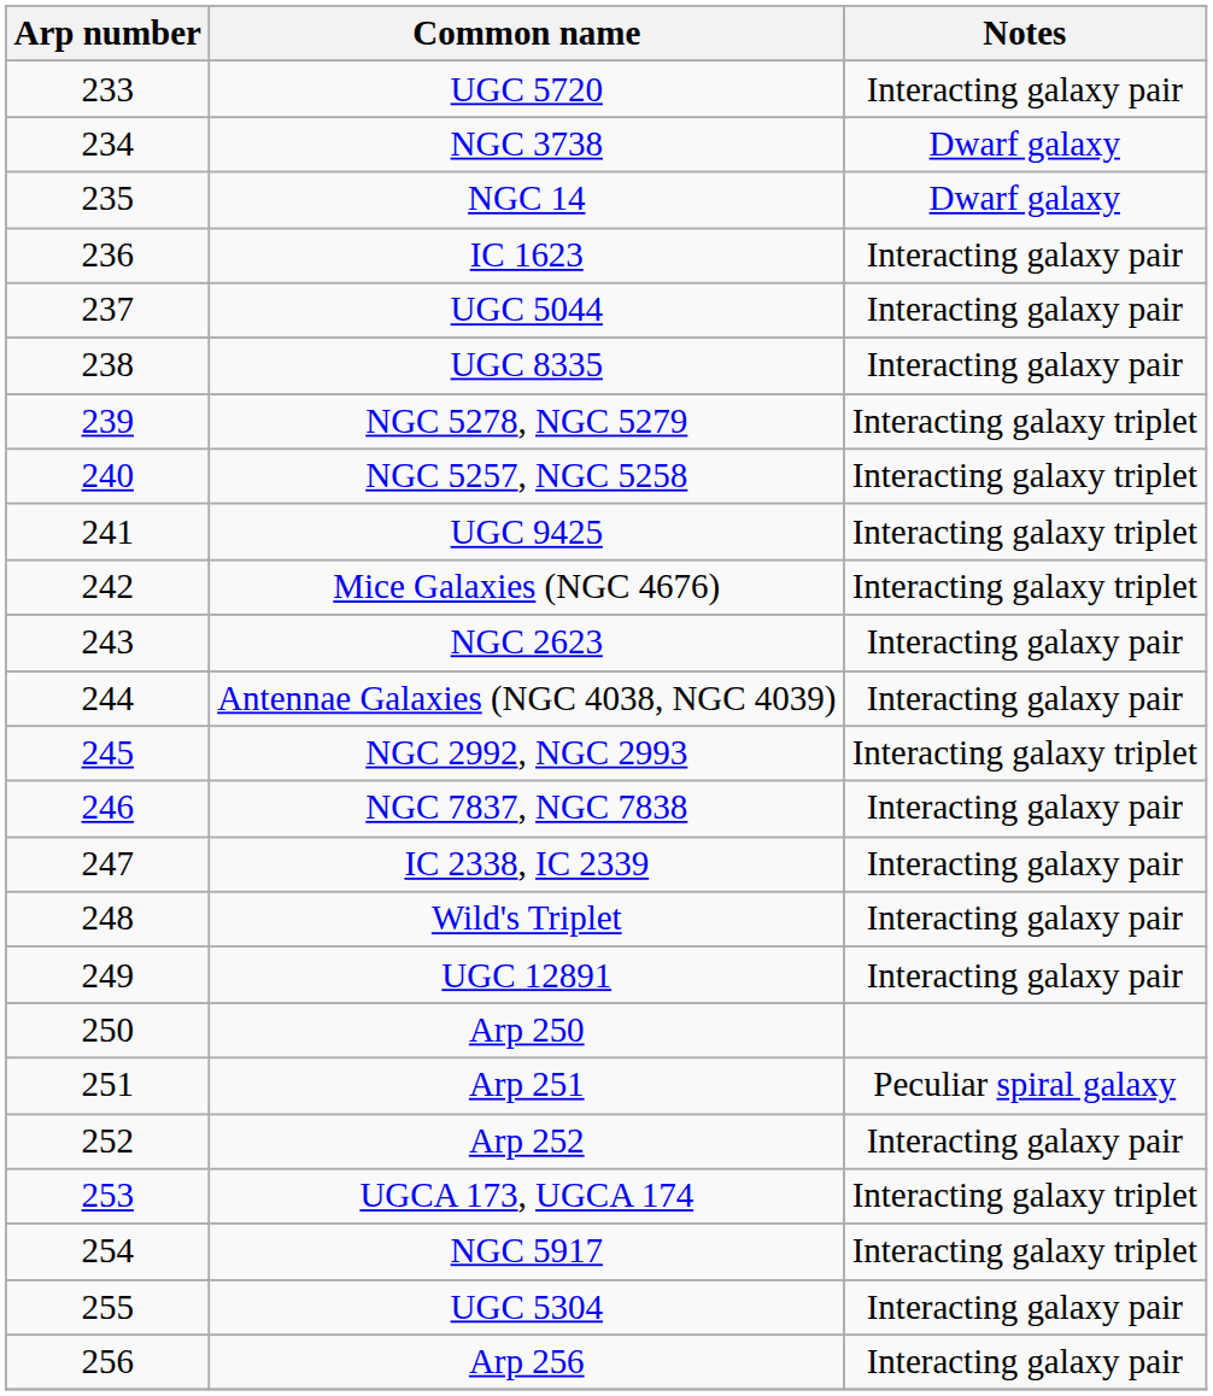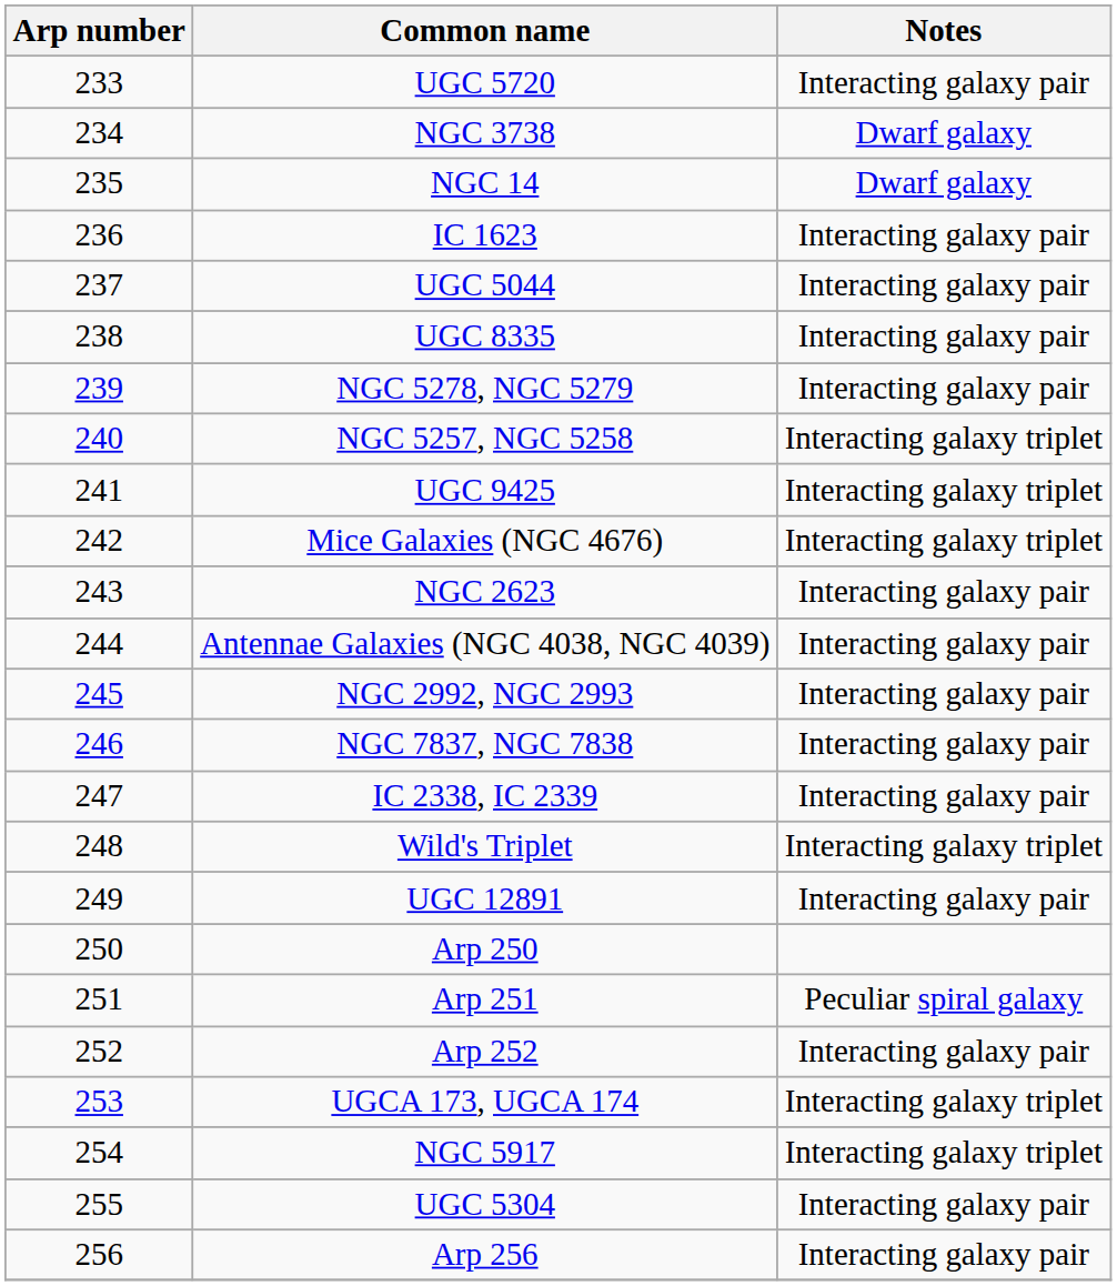NGC 5278, NGC 5279 | Notes: Interacting galaxy triplet -> Interacting galaxy pair
NGC 2992, NGC 2993 | Notes: Interacting galaxy triplet -> Interacting galaxy pair
Wild's Triplet | Notes: Interacting galaxy pair -> Interacting galaxy triplet
